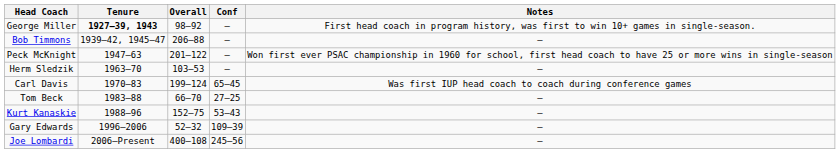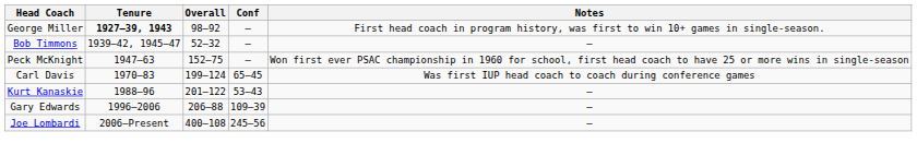Bob Timmons | Overall: 206–88 -> 52–32
Peck McKnight | Overall: 201–122 -> 152–75
- row: Herm Sledzik | 1963–70 | 103–53 | — | —
- row: Tom Beck | 1983–88 | 66–70 | 27–25 | —
Kurt Kanaskie | Overall: 152–75 -> 201–122
Gary Edwards | Overall: 52–32 -> 206–88
